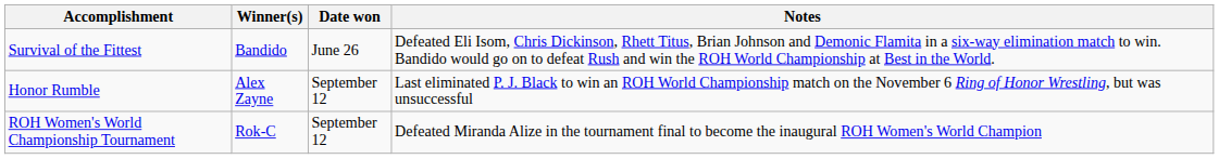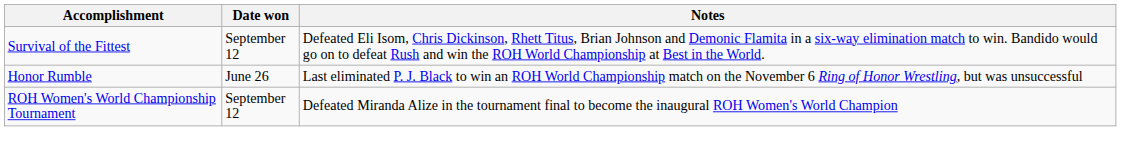- column: Winner(s) | Bandido | Alex Zayne | Rok-C
Survival of the Fittest | Date won: June 26 -> September 12
Honor Rumble | Date won: September 12 -> June 26
